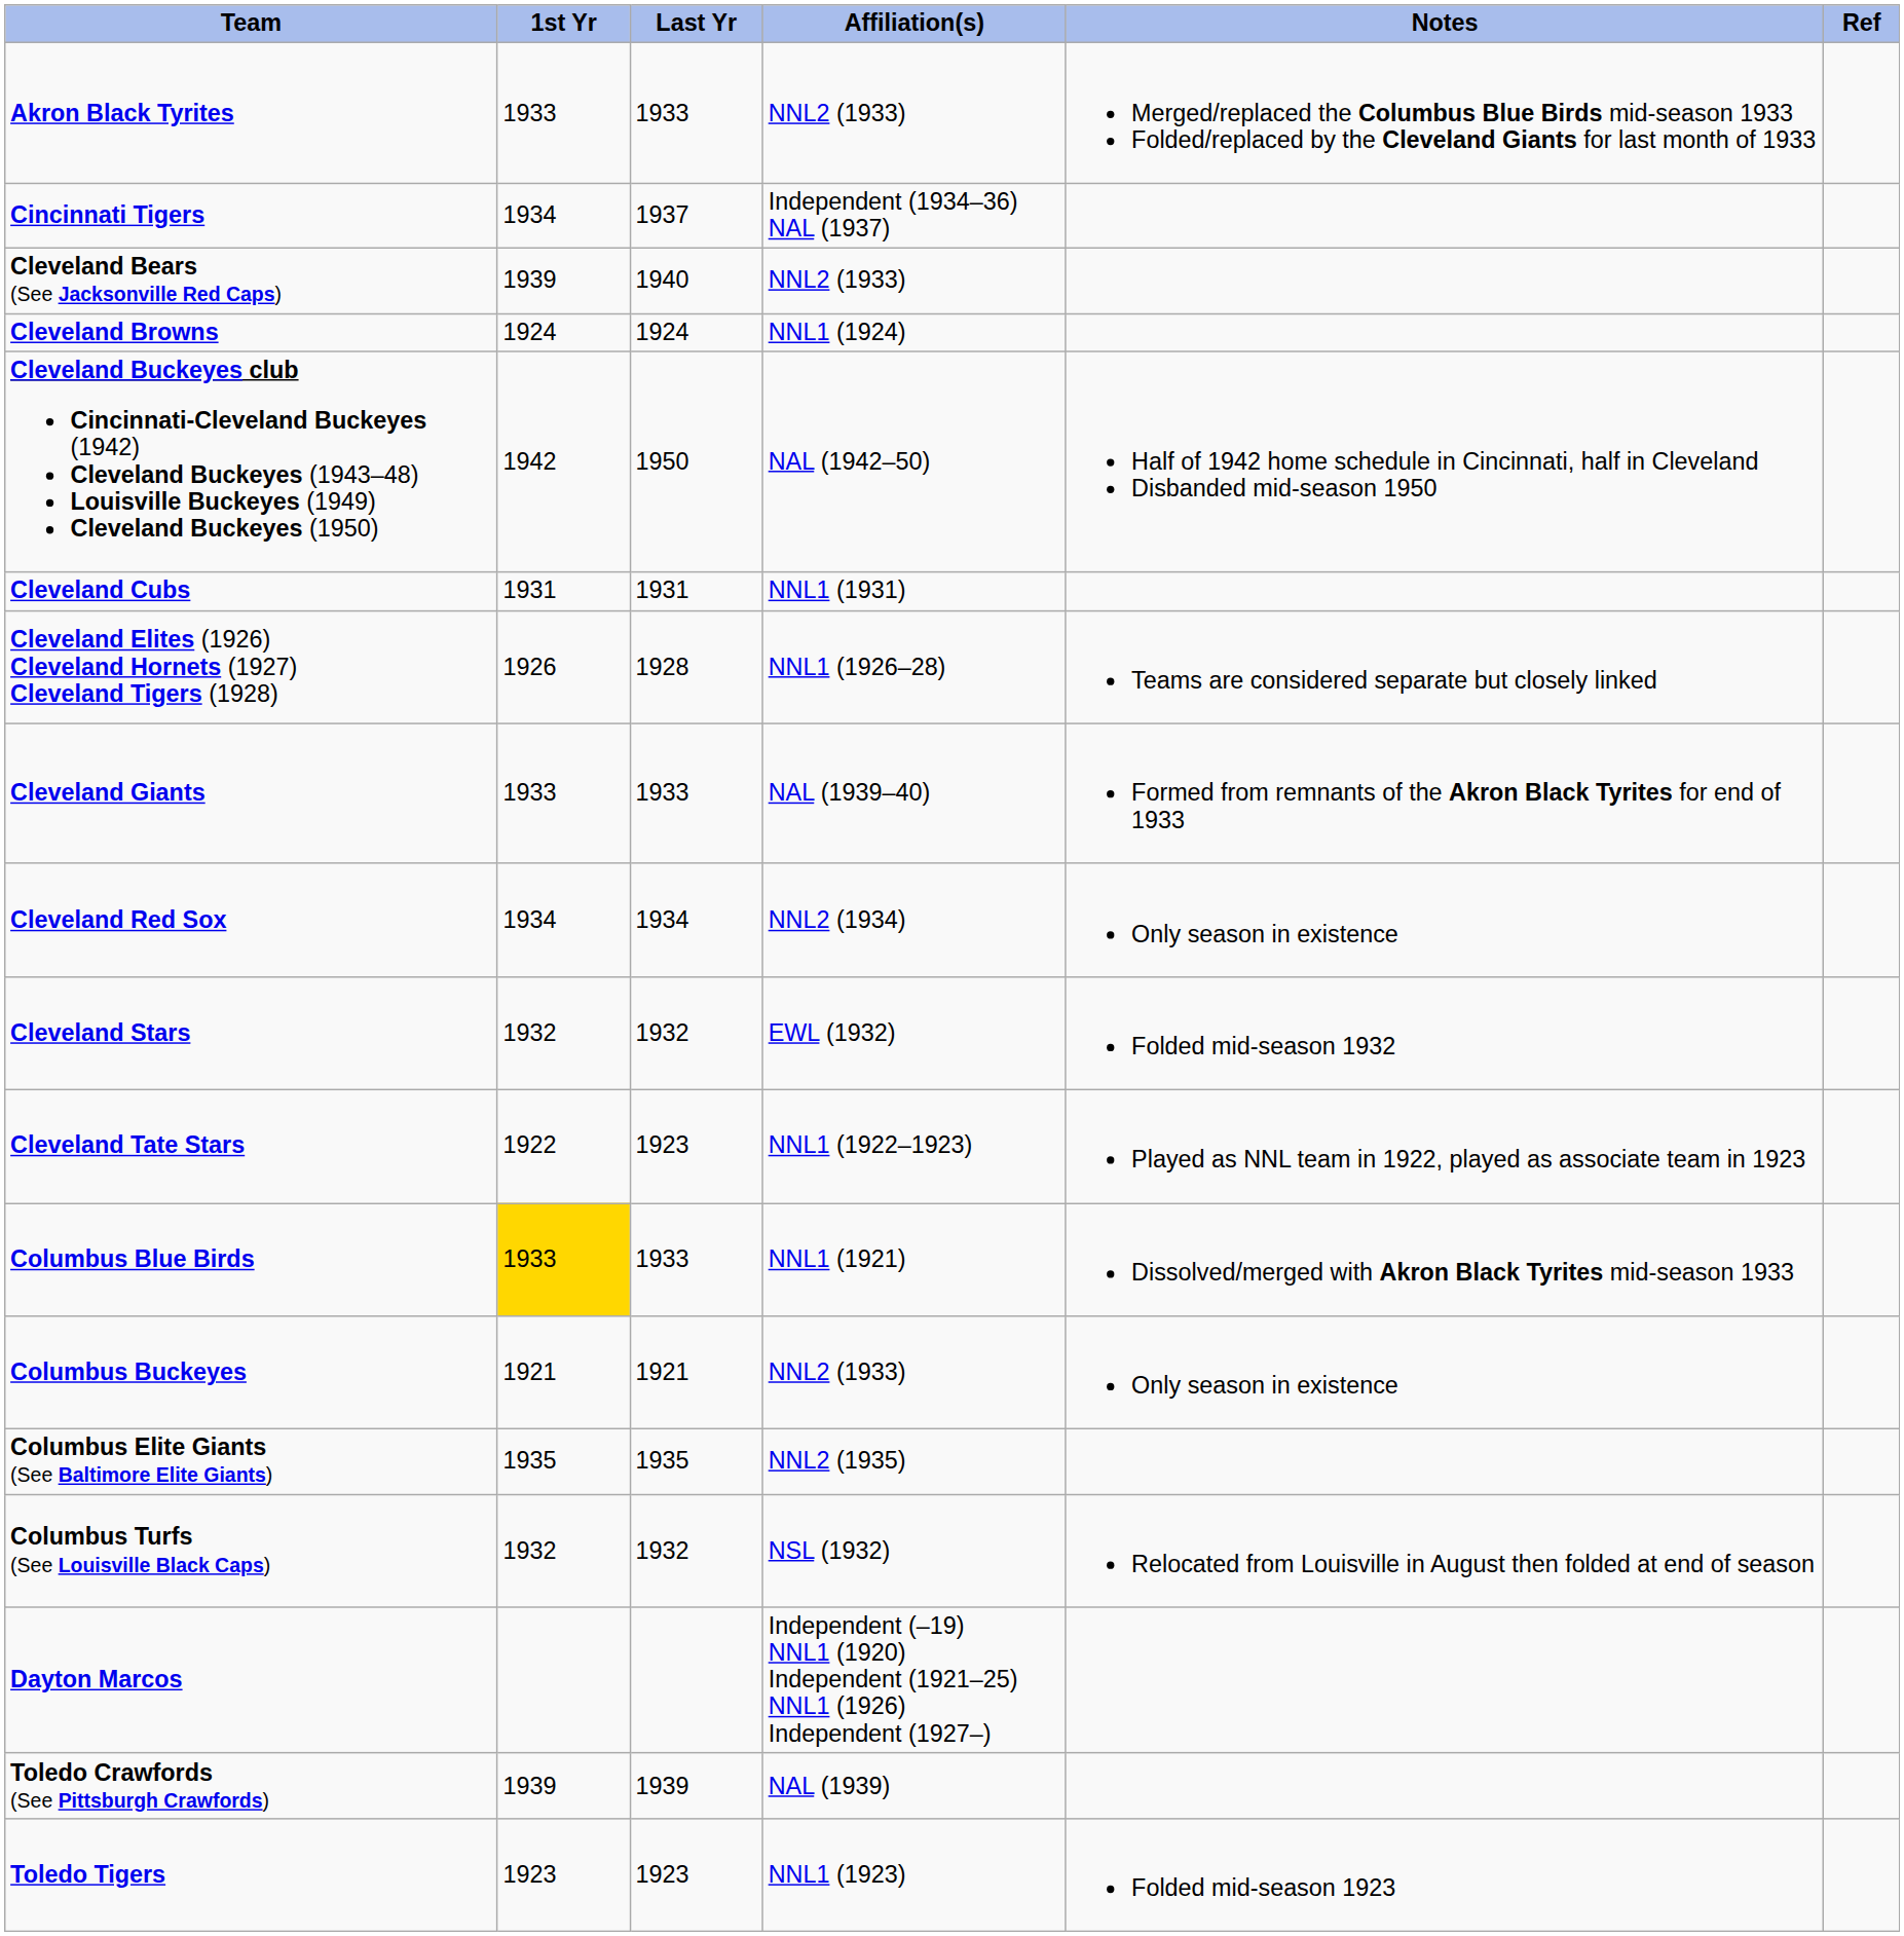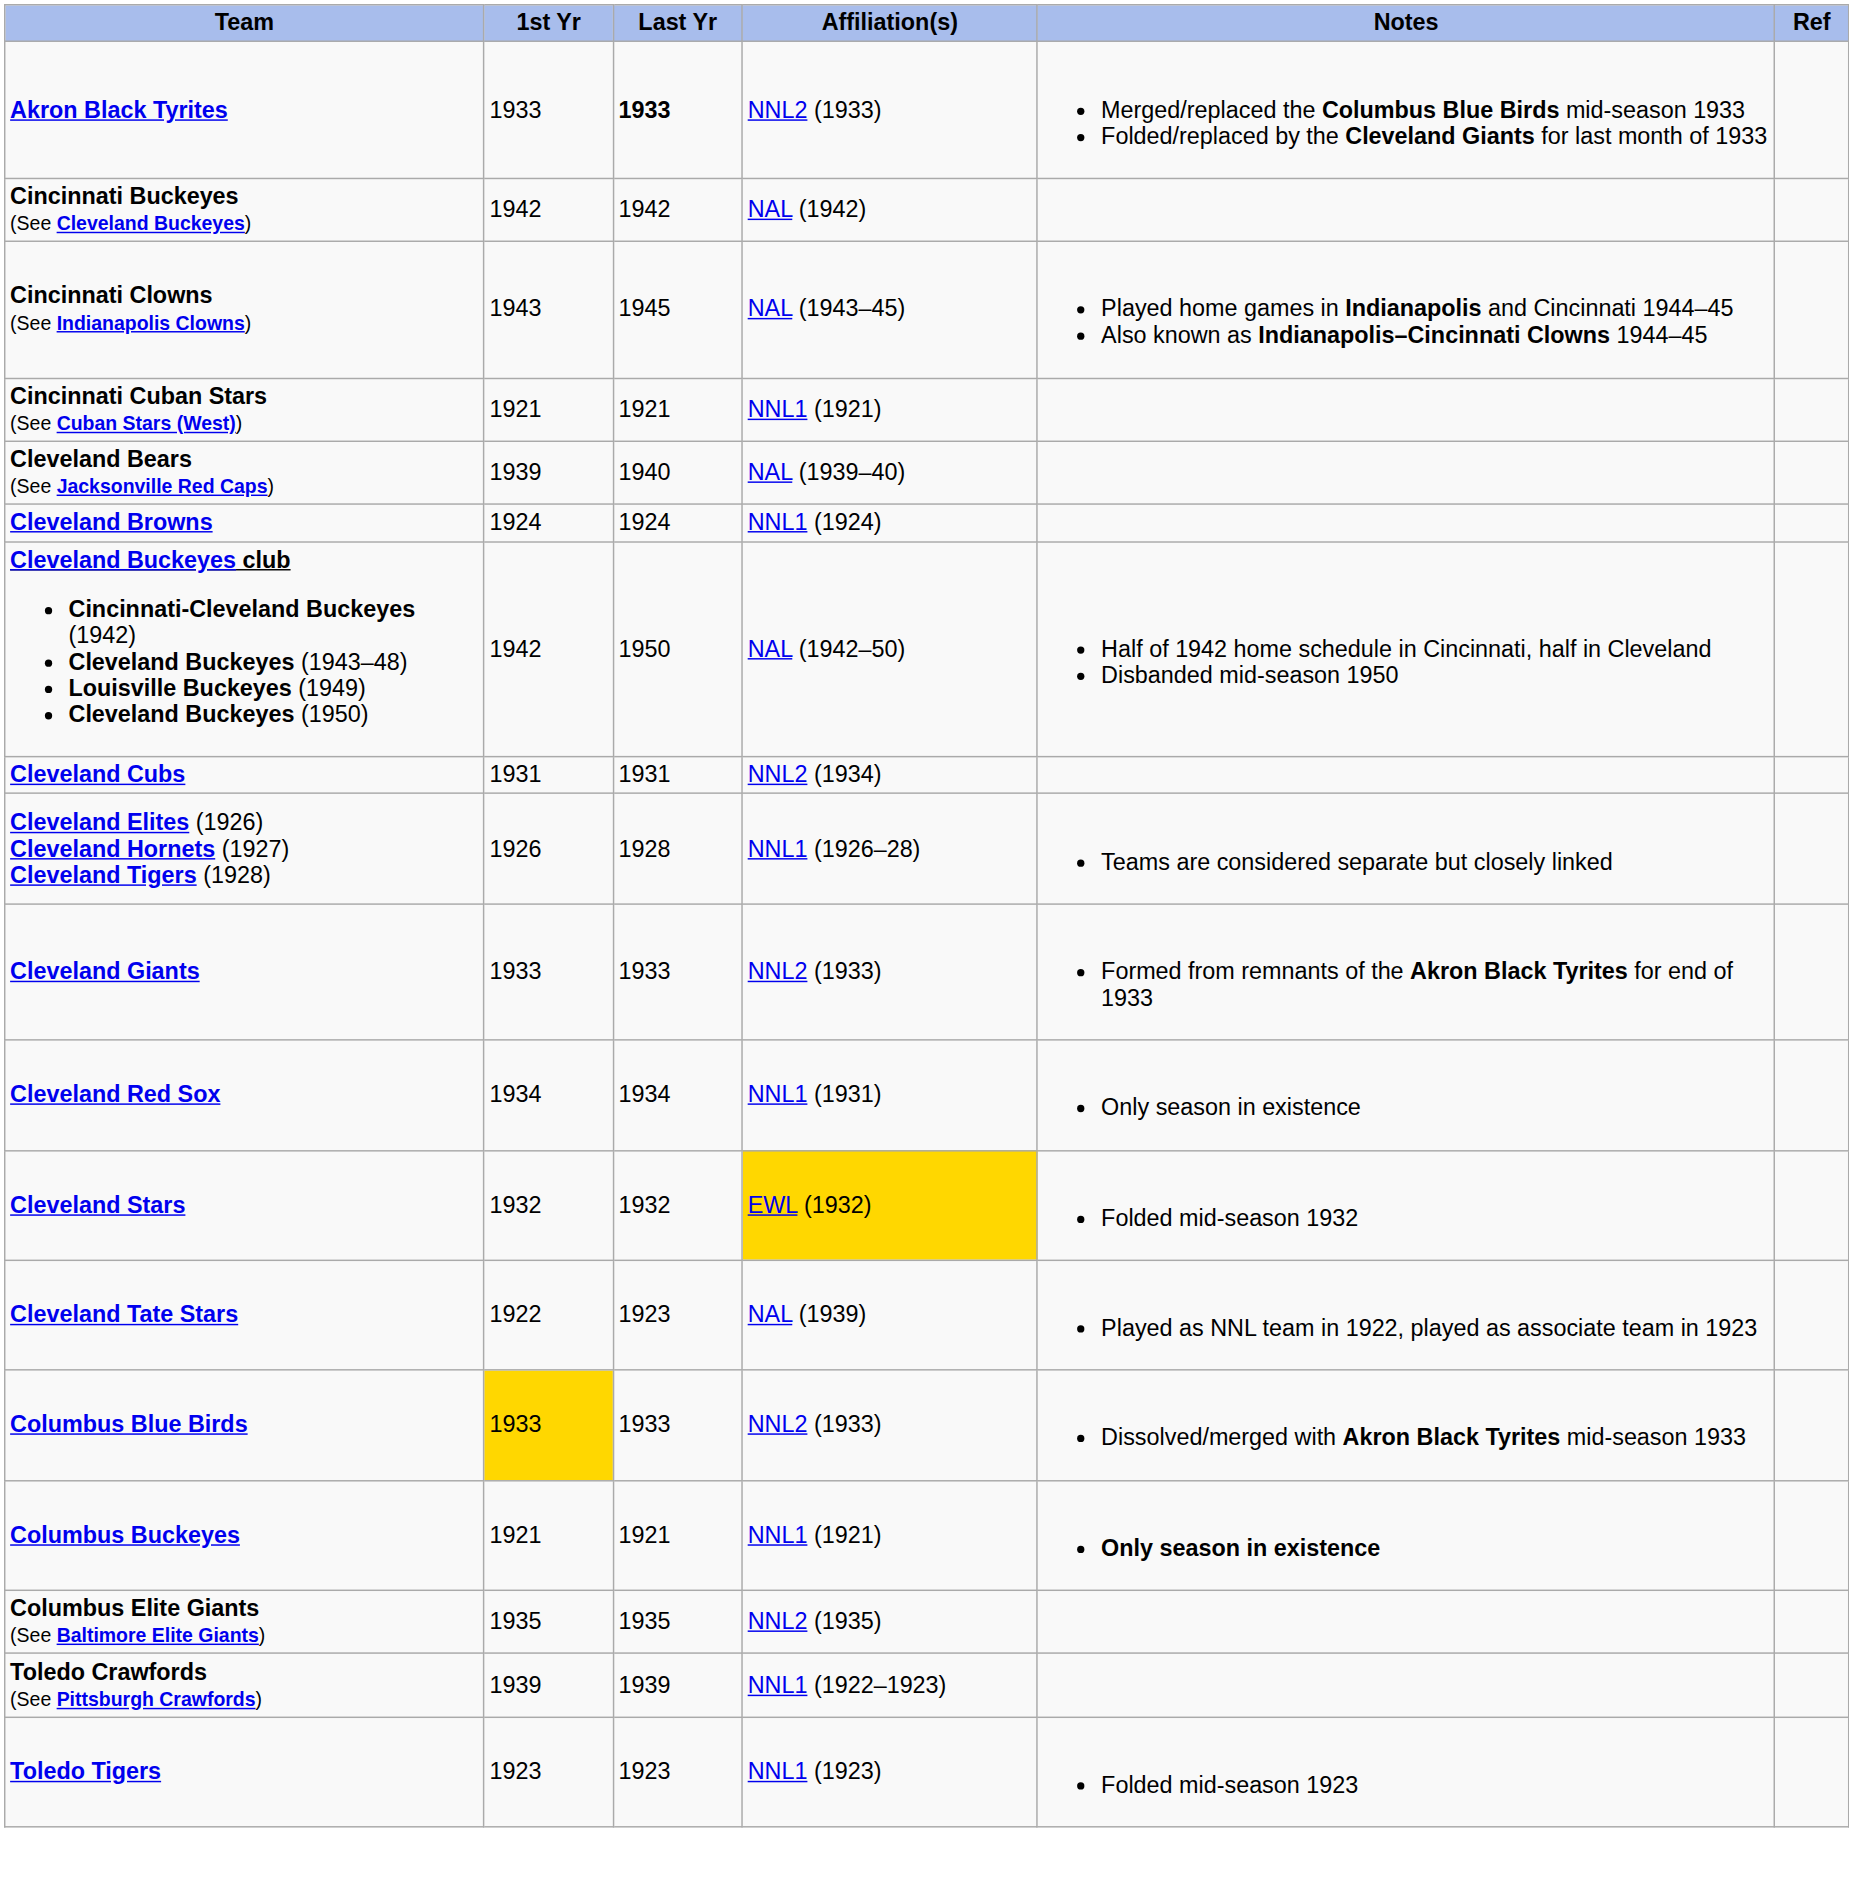Akron Black Tyrites | Last Yr: normal -> bold
+ row: Cincinnati Buckeyes (See Cleveland Buckeyes) | 1942 | 1942 | NAL (1942)
+ row: Cincinnati Clowns (See Indianapolis Clowns) | 1943 | 1945 | NAL (1943–45) | Played home games in Indianapolis and Cincinnati 1944–45 Also known as Indianapolis–Cincinnati Clowns 1944–45
+ row: Cincinnati Cuban Stars (See Cuban Stars (West)) | 1921 | 1921 | NNL1 (1921)
- row: Cincinnati Tigers | 1934 | 1937 | Independent (1934–36) NAL (1937)
Cleveland Bears (See Jacksonville Red Caps) | Affiliation(s): NNL2 (1933) -> NAL (1939–40)
Cleveland Cubs | Affiliation(s): NNL1 (1931) -> NNL2 (1934)
Cleveland Giants | Affiliation(s): NAL (1939–40) -> NNL2 (1933)
Cleveland Red Sox | Affiliation(s): NNL2 (1934) -> NNL1 (1931)
Cleveland Stars | Affiliation(s): no background -> gold background
Cleveland Tate Stars | Affiliation(s): NNL1 (1922–1923) -> NAL (1939)
Columbus Blue Birds | Affiliation(s): NNL1 (1921) -> NNL2 (1933)
Columbus Buckeyes | Affiliation(s): NNL2 (1933) -> NNL1 (1921)
Columbus Buckeyes | Notes: normal -> bold
- row: Columbus Turfs (See Louisville Black Caps) | 1932 | 1932 | NSL (1932) | Relocated from Louisville in August then folded at end of season
- row: Dayton Marcos | Independent (–19) NNL1 (1920) Independent (1921–25) NNL1 (1926) Independent (1927–)
Toledo Crawfords (See Pittsburgh Crawfords) | Affiliation(s): NAL (1939) -> NNL1 (1922–1923)
